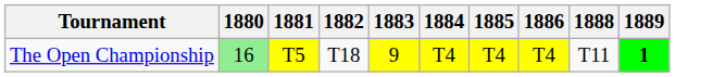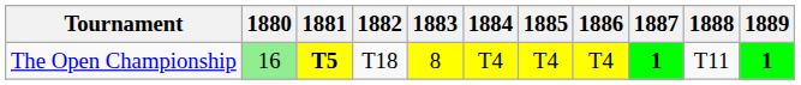+ column: 1887 | 1
The Open Championship | 1881: normal -> bold
The Open Championship | 1883: 9 -> 8
